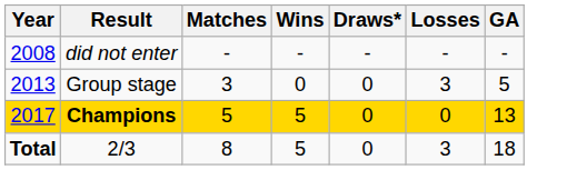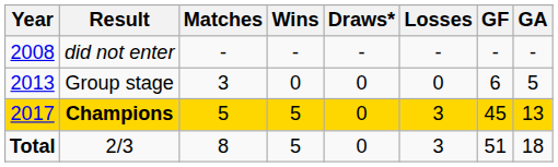+ column: GF | - | 6 | 45 | 51
Group stage | Losses: 3 -> 0
Champions | Losses: 0 -> 3
